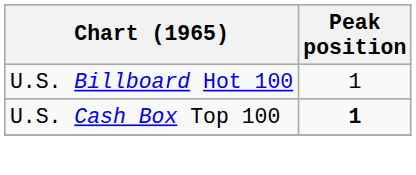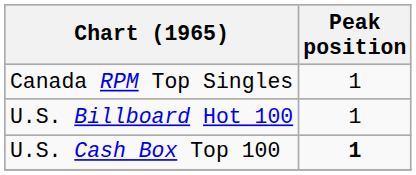+ row: Canada RPM Top Singles | 1
